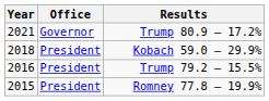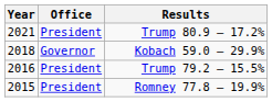Trump 80.9 – 17.2% | Office: Governor -> President
Kobach 59.0 – 29.9% | Office: President -> Governor
